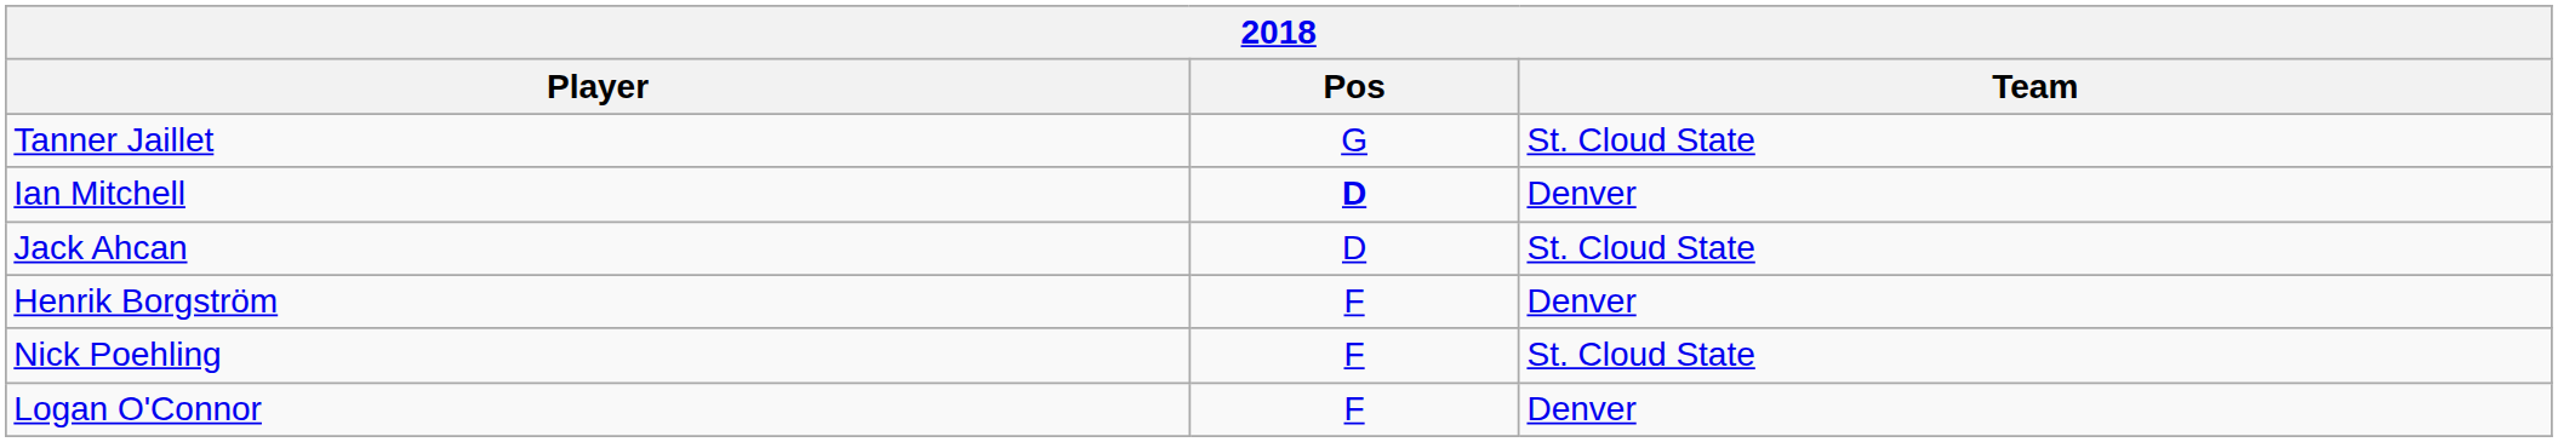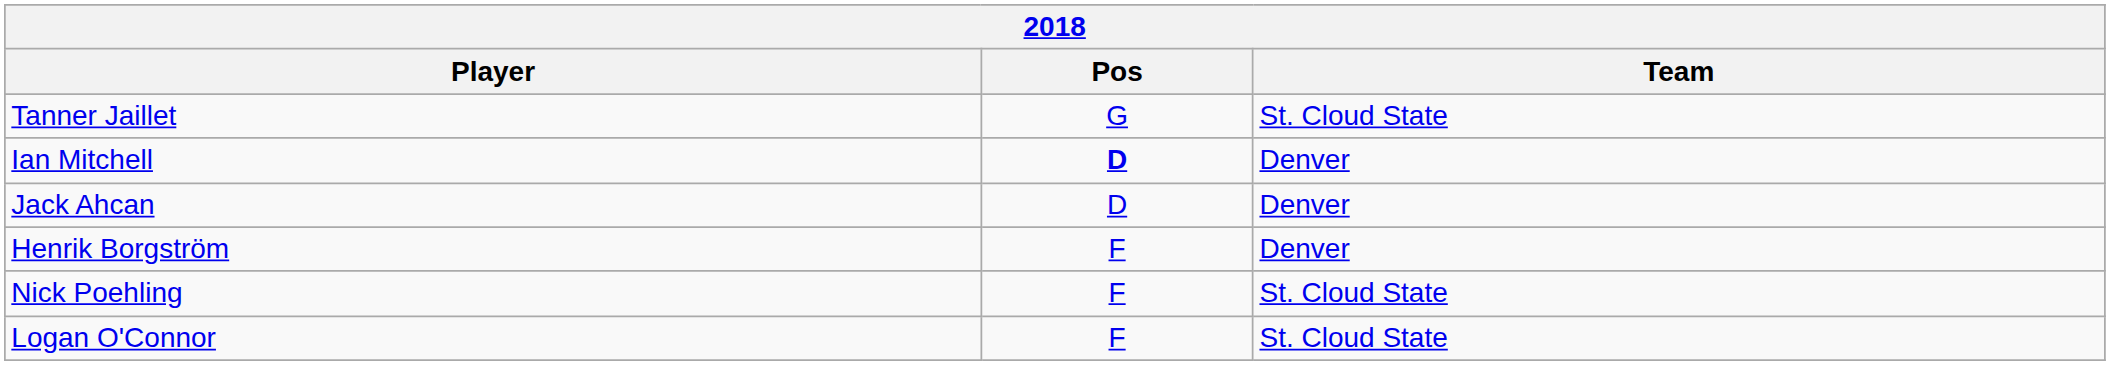Jack Ahcan | Team: St. Cloud State -> Denver
Logan O'Connor | Team: Denver -> St. Cloud State
